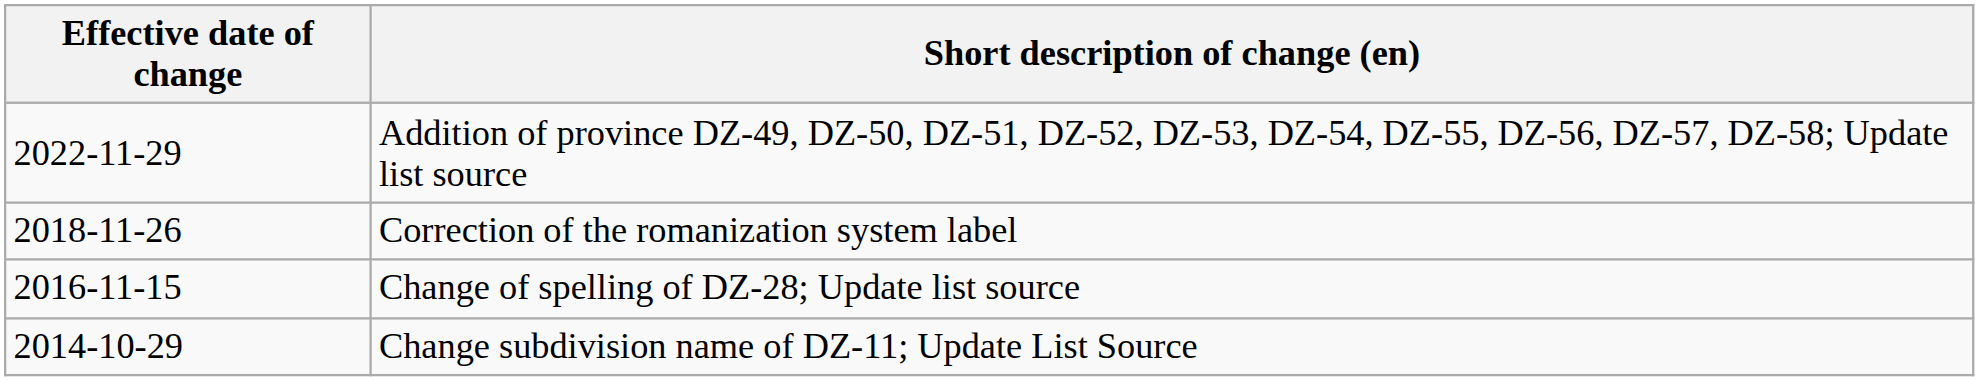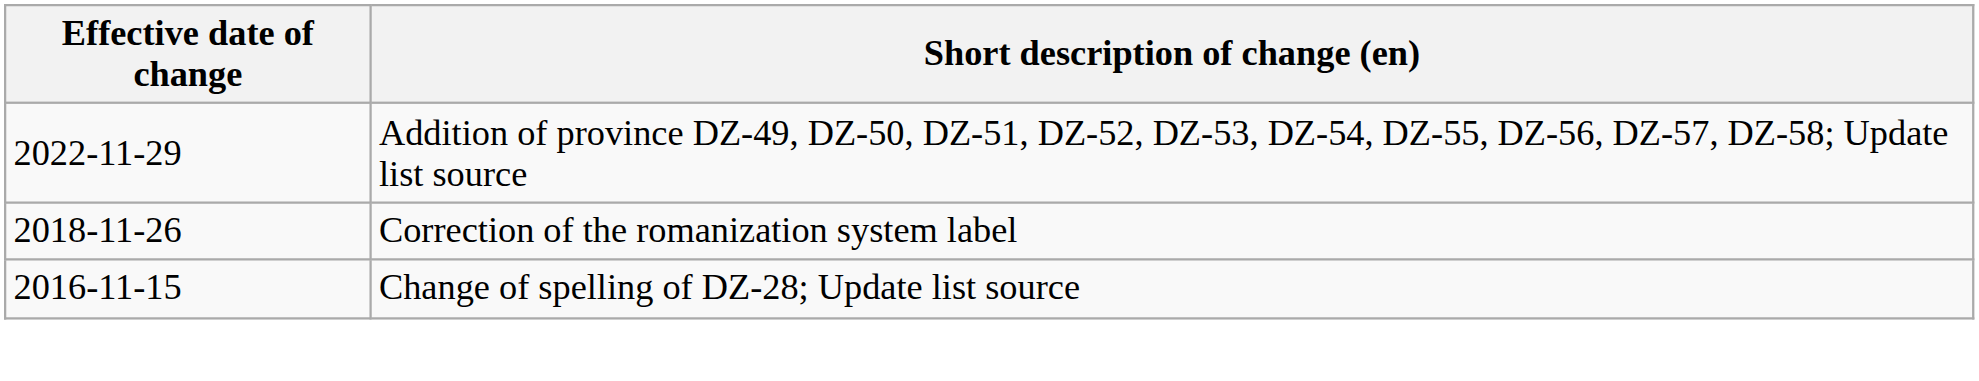- row: 2014-10-29 | Change subdivision name of DZ-11; Update List Source
